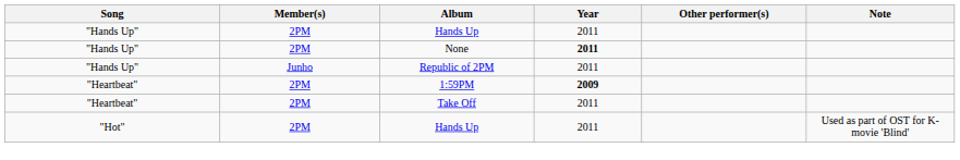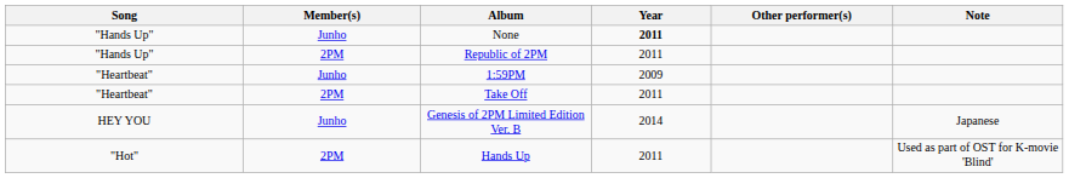- row: "Hands Up" | 2PM | Hands Up | 2011
None | Member(s): 2PM -> Junho
Republic of 2PM | Member(s): Junho -> 2PM
1:59PM | Member(s): 2PM -> Junho
1:59PM | Year: bold -> normal
+ row: HEY YOU | Junho | Genesis of 2PM Limited Edition Ver. B | 2014 | Japanese
